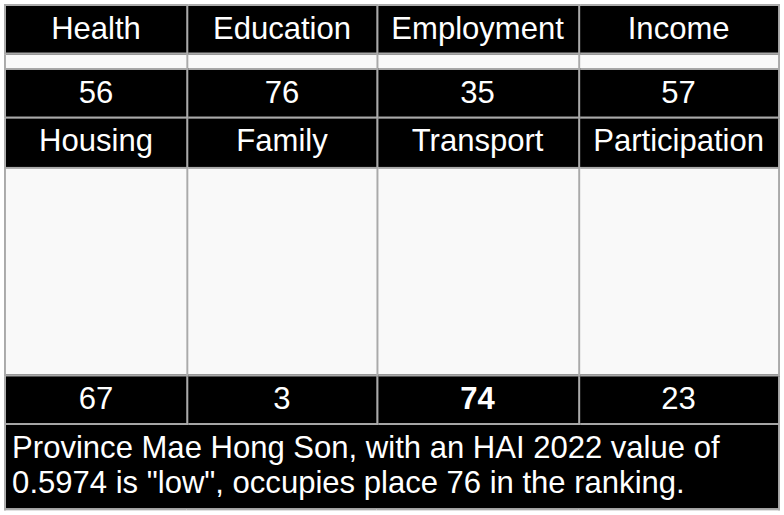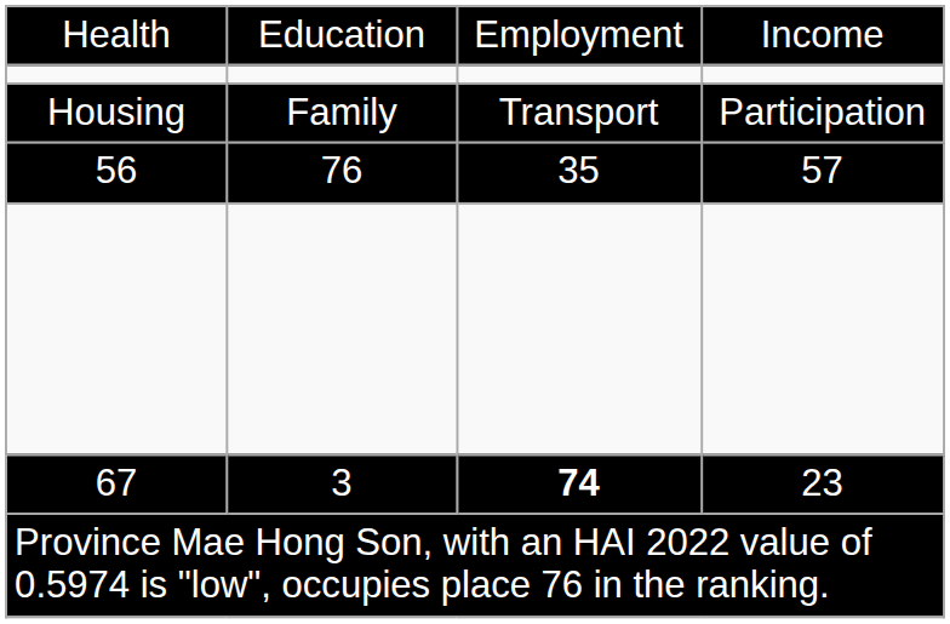rows swapped: 56 <-> Housing
